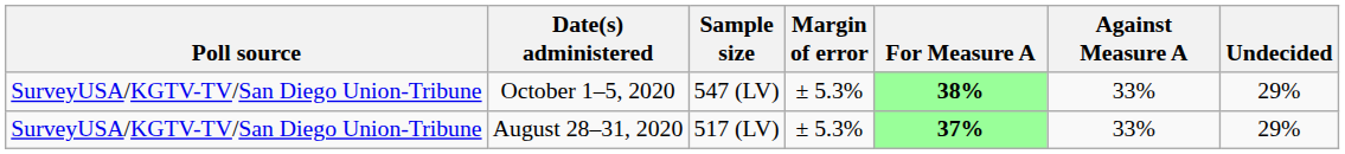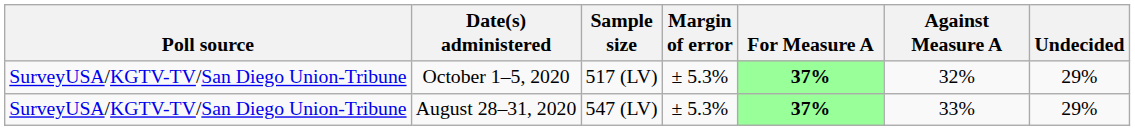October 1–5, 2020 | Sample size: 547 (LV) -> 517 (LV)
October 1–5, 2020 | For Measure A: 38% -> 37%
October 1–5, 2020 | Against Measure A: 33% -> 32%
August 28–31, 2020 | Sample size: 517 (LV) -> 547 (LV)
